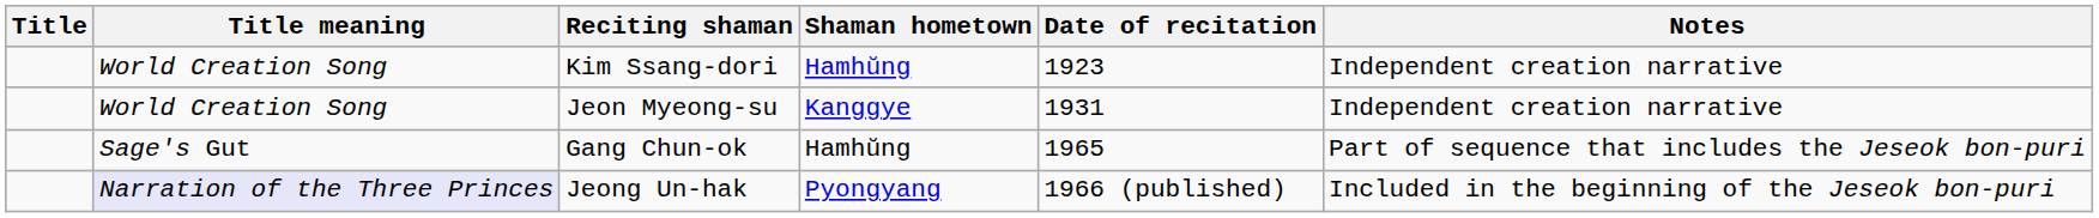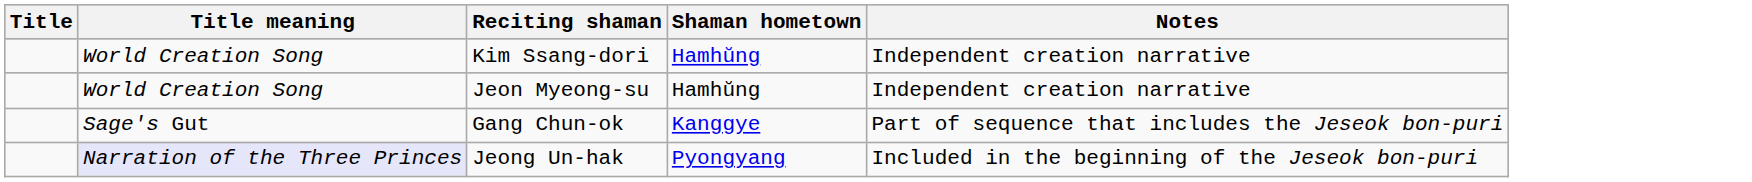- column: Date of recitation | 1923 | 1931 | 1965 | 1966 (published)
Jeon Myeong-su | Shaman hometown: Kanggye -> Hamhŭng
Gang Chun-ok | Shaman hometown: Hamhŭng -> Kanggye
